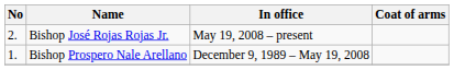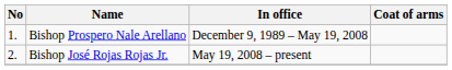rows swapped: Bishop Prospero Nale Arellano <-> Bishop José Rojas Rojas Jr.
